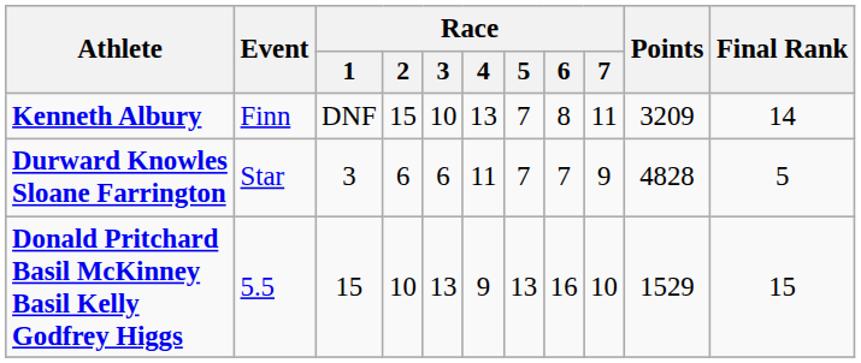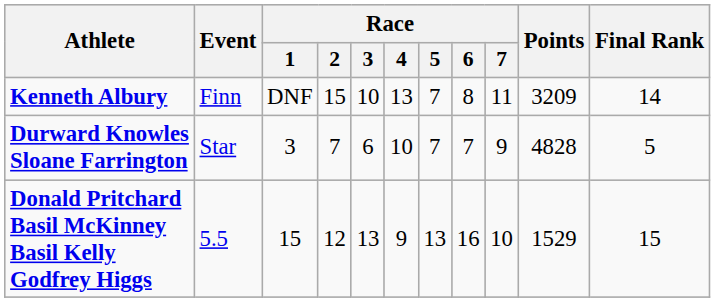Durward Knowles Sloane Farrington | Race / 2: 6 -> 7
Durward Knowles Sloane Farrington | Race / 4: 11 -> 10
Donald Pritchard Basil McKinney Basil Kelly Godfrey Higgs | Race / 2: 10 -> 12
